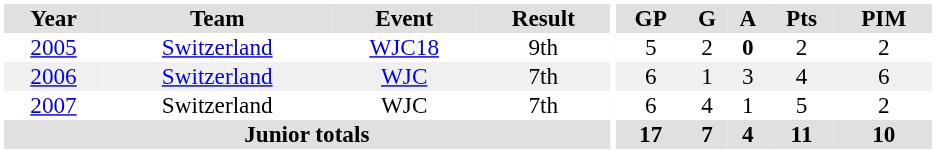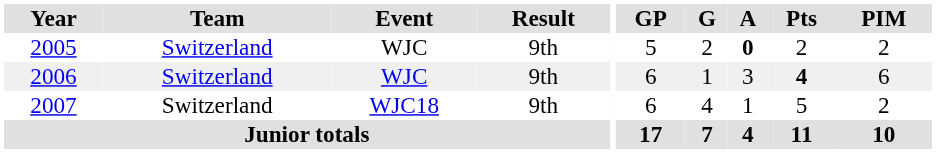2005 | Event: WJC18 -> WJC
2006 | Result: 7th -> 9th
2006 | Pts: normal -> bold
2007 | Event: WJC -> WJC18
2007 | Result: 7th -> 9th
